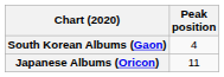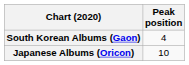Japanese Albums (Oricon) | Peak position: 11 -> 10
